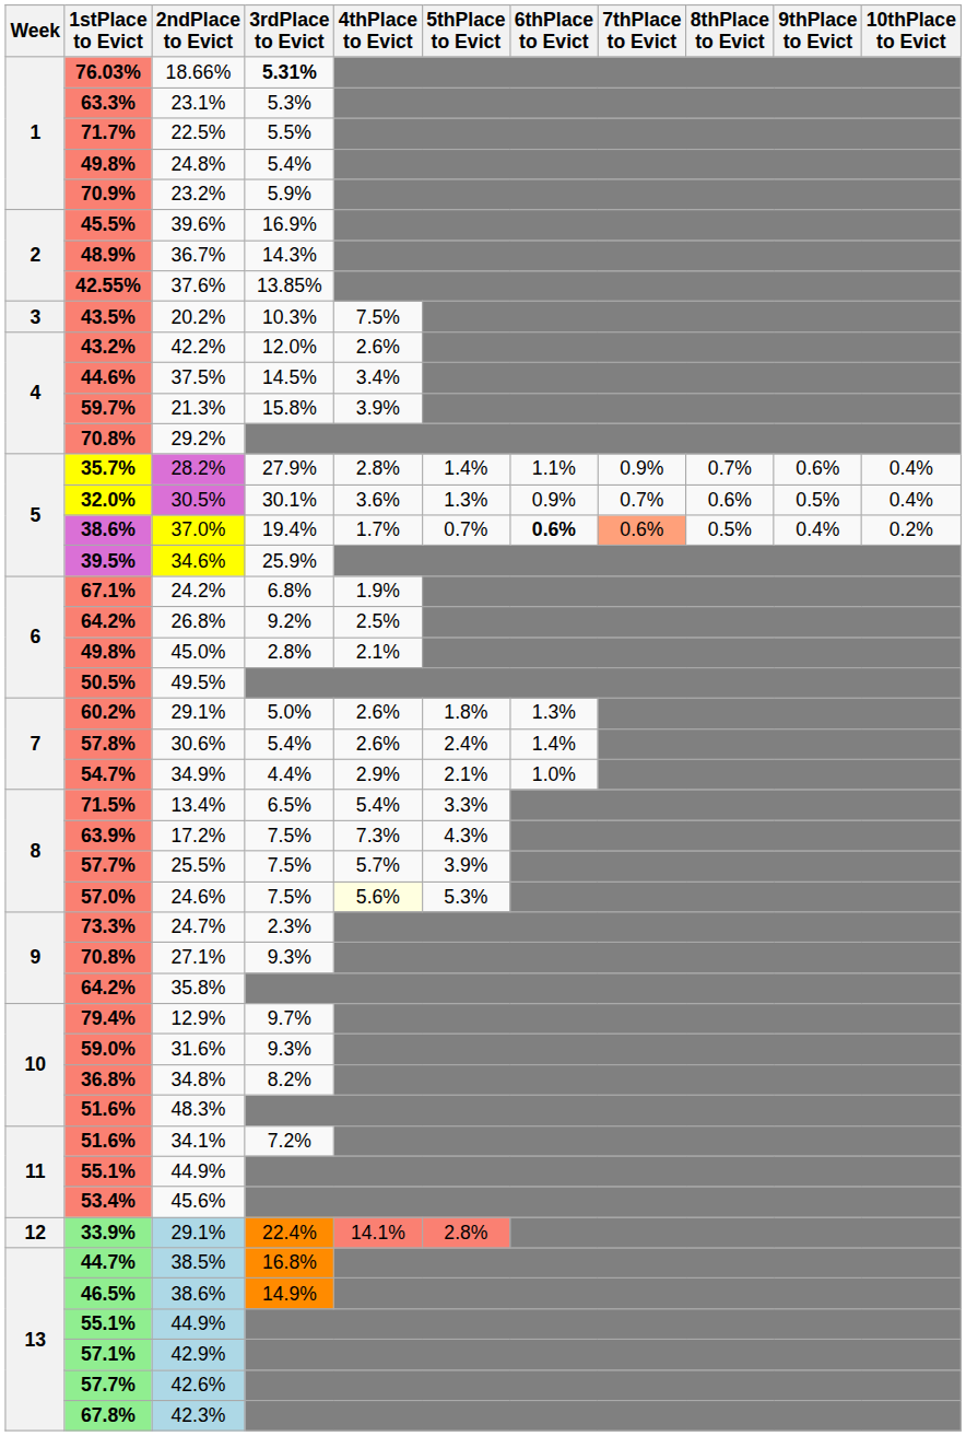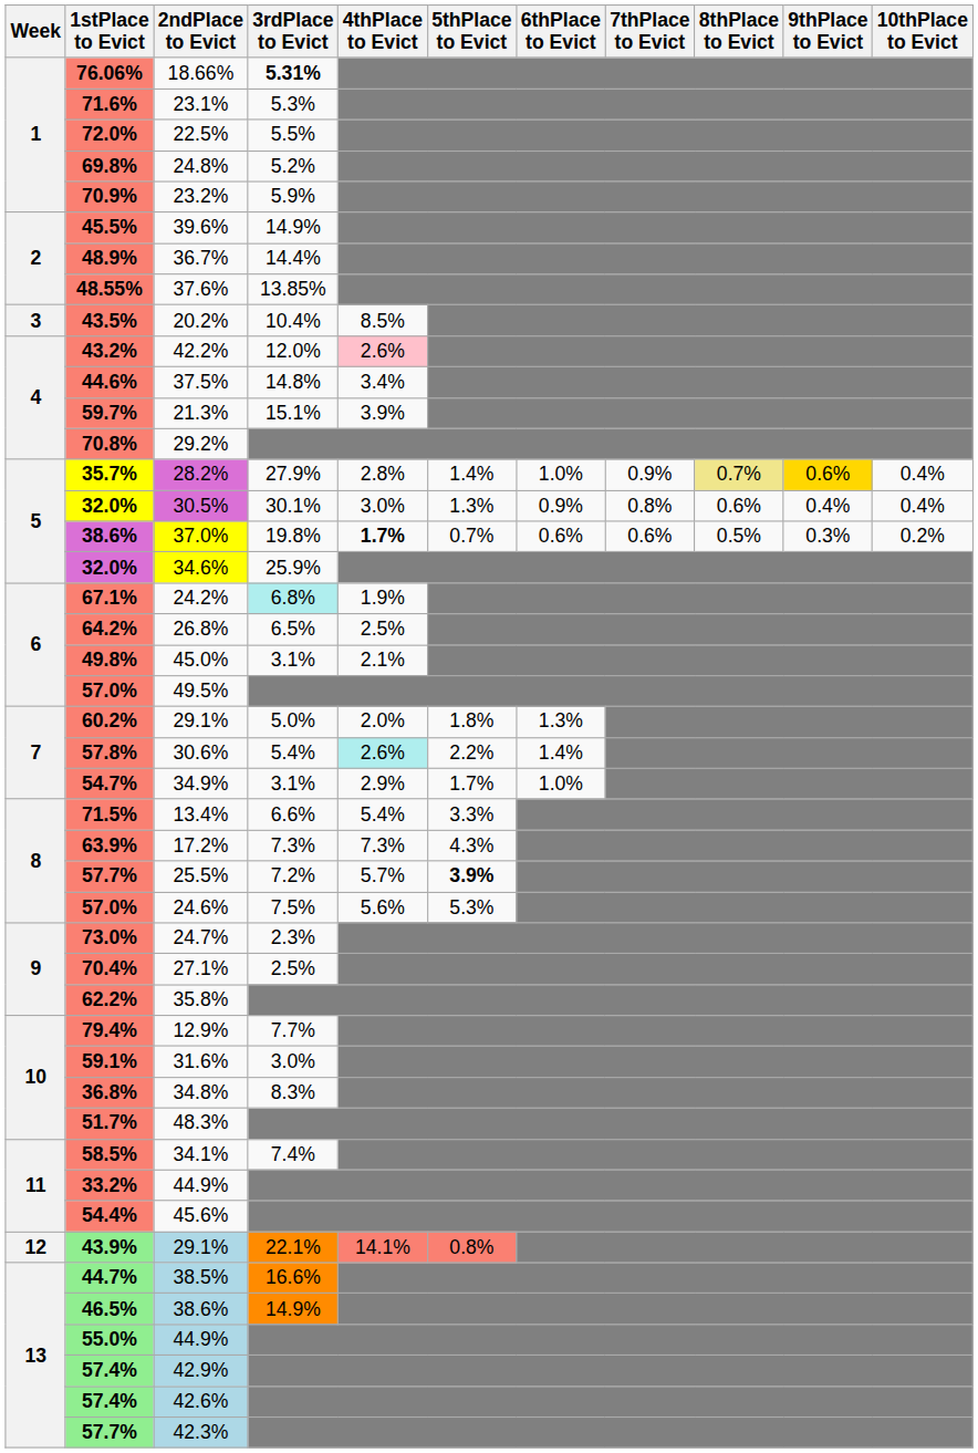18.66% | 1stPlace to Evict: 76.03% -> 76.06%
23.1% | 1stPlace to Evict: 63.3% -> 71.6%
22.5% | 1stPlace to Evict: 71.7% -> 72.0%
24.8% | 1stPlace to Evict: 49.8% -> 69.8%
24.8% | 3rdPlace to Evict: 5.4% -> 5.2%
39.6% | 3rdPlace to Evict: 16.9% -> 14.9%
36.7% | 3rdPlace to Evict: 14.3% -> 14.4%
37.6% | 1stPlace to Evict: 42.55% -> 48.55%
20.2% | 3rdPlace to Evict: 10.3% -> 10.4%
20.2% | 4thPlace to Evict: 7.5% -> 8.5%
42.2% | 4thPlace to Evict: no background -> pink background
37.5% | 3rdPlace to Evict: 14.5% -> 14.8%
21.3% | 3rdPlace to Evict: 15.8% -> 15.1%
28.2% | 6thPlace to Evict: 1.1% -> 1.0%
28.2% | 8thPlace to Evict: no background -> khaki background
28.2% | 9thPlace to Evict: no background -> gold background
30.5% | 4thPlace to Evict: 3.6% -> 3.0%
30.5% | 7thPlace to Evict: 0.7% -> 0.8%
30.5% | 9thPlace to Evict: 0.5% -> 0.4%
37.0% | 3rdPlace to Evict: 19.4% -> 19.8%
37.0% | 4thPlace to Evict: normal -> bold
37.0% | 6thPlace to Evict: bold -> normal
37.0% | 7thPlace to Evict: lightsalmon background -> no background
37.0% | 9thPlace to Evict: 0.4% -> 0.3%
34.6% | 1stPlace to Evict: 39.5% -> 32.0%
24.2% | 3rdPlace to Evict: no background -> paleturquoise background
26.8% | 3rdPlace to Evict: 9.2% -> 6.5%
45.0% | 3rdPlace to Evict: 2.8% -> 3.1%
49.5% | 1stPlace to Evict: 50.5% -> 57.0%
7 / 29.1% | 4thPlace to Evict: 2.6% -> 2.0%
30.6% | 4thPlace to Evict: no background -> paleturquoise background
30.6% | 5thPlace to Evict: 2.4% -> 2.2%
34.9% | 3rdPlace to Evict: 4.4% -> 3.1%
34.9% | 5thPlace to Evict: 2.1% -> 1.7%
13.4% | 3rdPlace to Evict: 6.5% -> 6.6%
17.2% | 3rdPlace to Evict: 7.5% -> 7.3%
25.5% | 3rdPlace to Evict: 7.5% -> 7.2%
25.5% | 5thPlace to Evict: normal -> bold
24.6% | 4thPlace to Evict: lightyellow background -> no background
24.7% | 1stPlace to Evict: 73.3% -> 73.0%
27.1% | 1stPlace to Evict: 70.8% -> 70.4%
27.1% | 3rdPlace to Evict: 9.3% -> 2.5%
35.8% | 1stPlace to Evict: 64.2% -> 62.2%
12.9% | 3rdPlace to Evict: 9.7% -> 7.7%
31.6% | 1stPlace to Evict: 59.0% -> 59.1%
31.6% | 3rdPlace to Evict: 9.3% -> 3.0%
34.8% | 3rdPlace to Evict: 8.2% -> 8.3%
48.3% | 1stPlace to Evict: 51.6% -> 51.7%
34.1% | 1stPlace to Evict: 51.6% -> 58.5%
34.1% | 3rdPlace to Evict: 7.2% -> 7.4%
11 / 44.9% | 1stPlace to Evict: 55.1% -> 33.2%
45.6% | 1stPlace to Evict: 53.4% -> 54.4%
12 / 29.1% | 1stPlace to Evict: 33.9% -> 43.9%
12 / 29.1% | 3rdPlace to Evict: 22.4% -> 22.1%
12 / 29.1% | 5thPlace to Evict: 2.8% -> 0.8%
38.5% | 3rdPlace to Evict: 16.8% -> 16.6%
13 / 44.9% | 1stPlace to Evict: 55.1% -> 55.0%
42.9% | 1stPlace to Evict: 57.1% -> 57.4%
42.6% | 1stPlace to Evict: 57.7% -> 57.4%
42.3% | 1stPlace to Evict: 67.8% -> 57.7%
